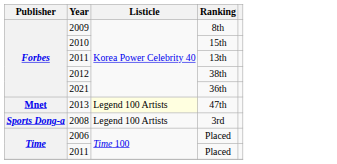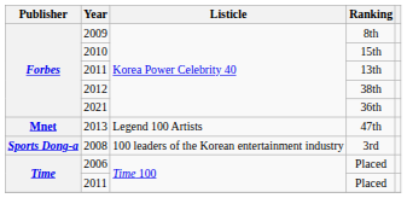2013 | Listicle: lightyellow background -> no background
2008 | Listicle: Legend 100 Artists -> 100 leaders of the Korean entertainment industry
